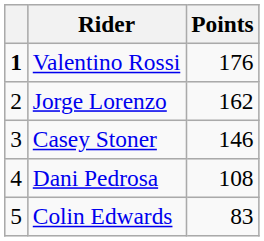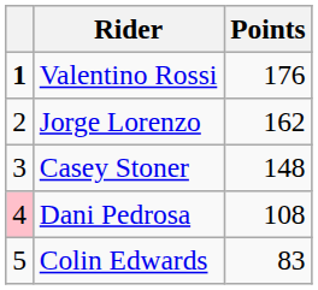Casey Stoner | Points: 146 -> 148
Dani Pedrosa | column 1: no background -> pink background
